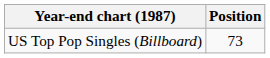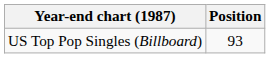US Top Pop Singles (Billboard) | Position: 73 -> 93
